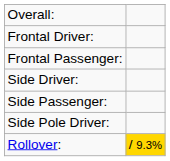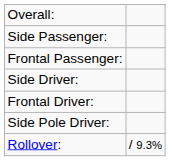rows swapped: Frontal Driver: <-> Side Passenger:
Rollover: | column 2: gold background -> no background
